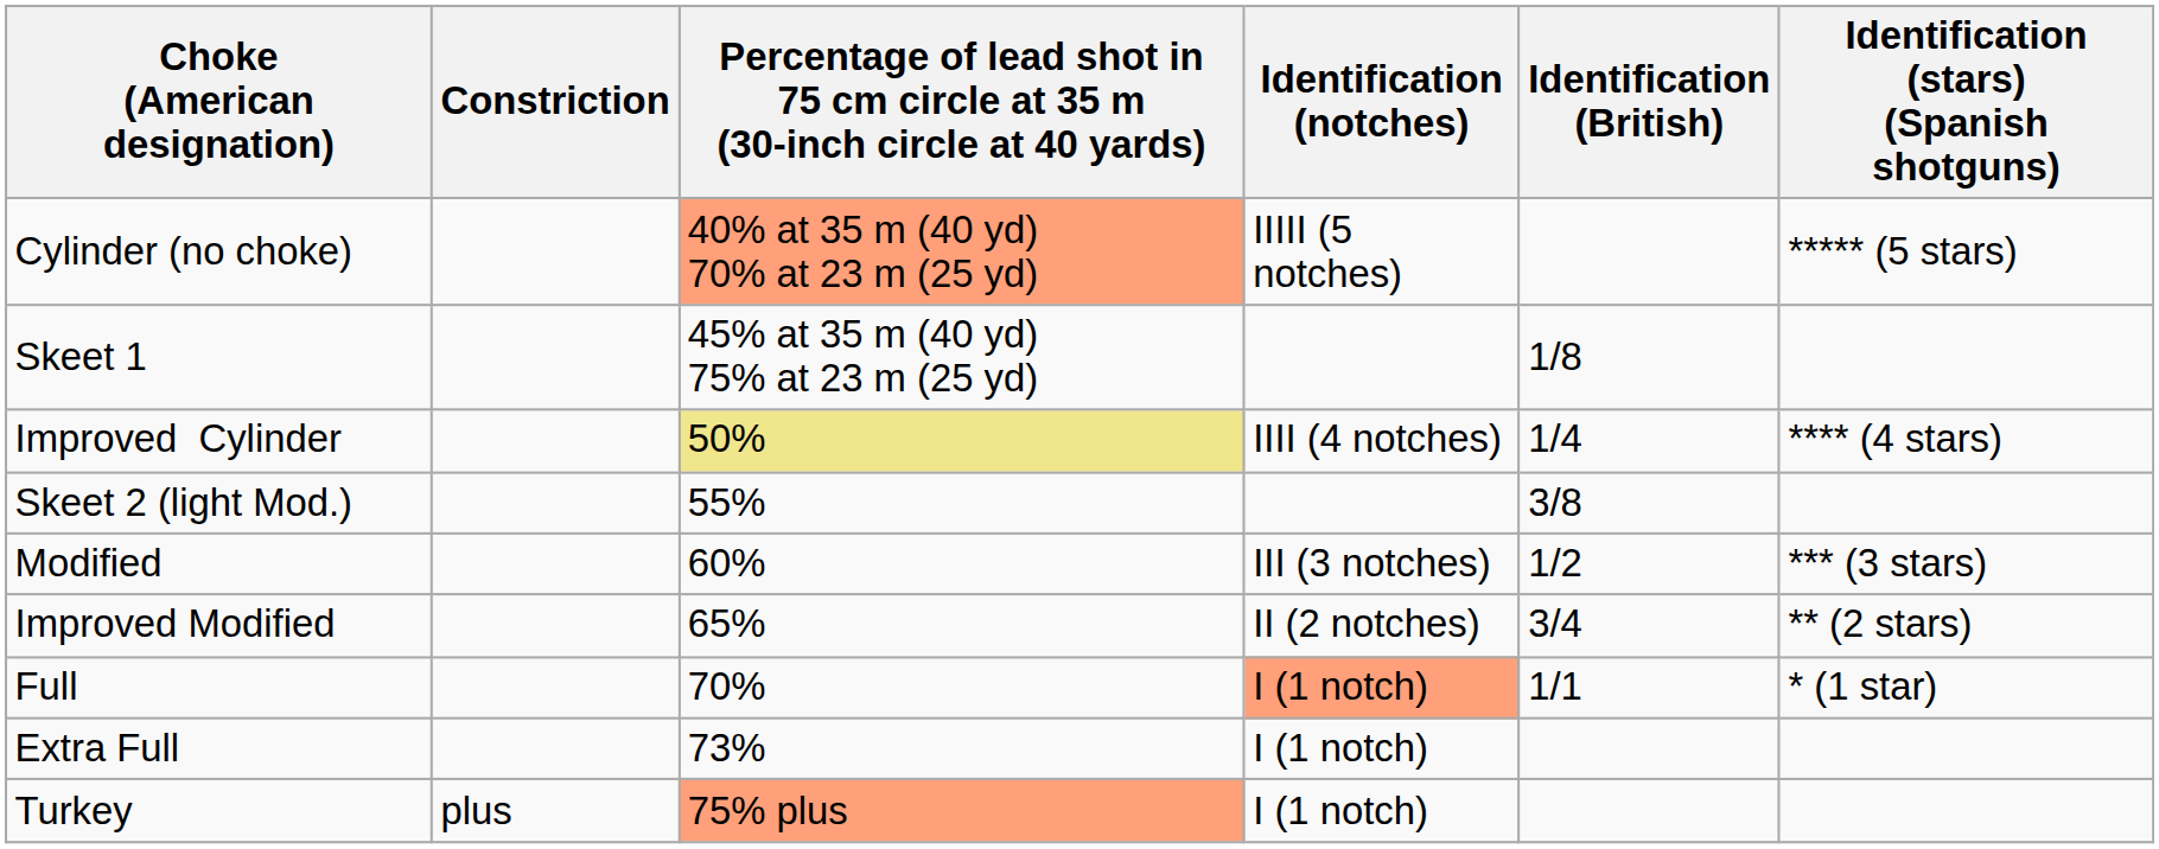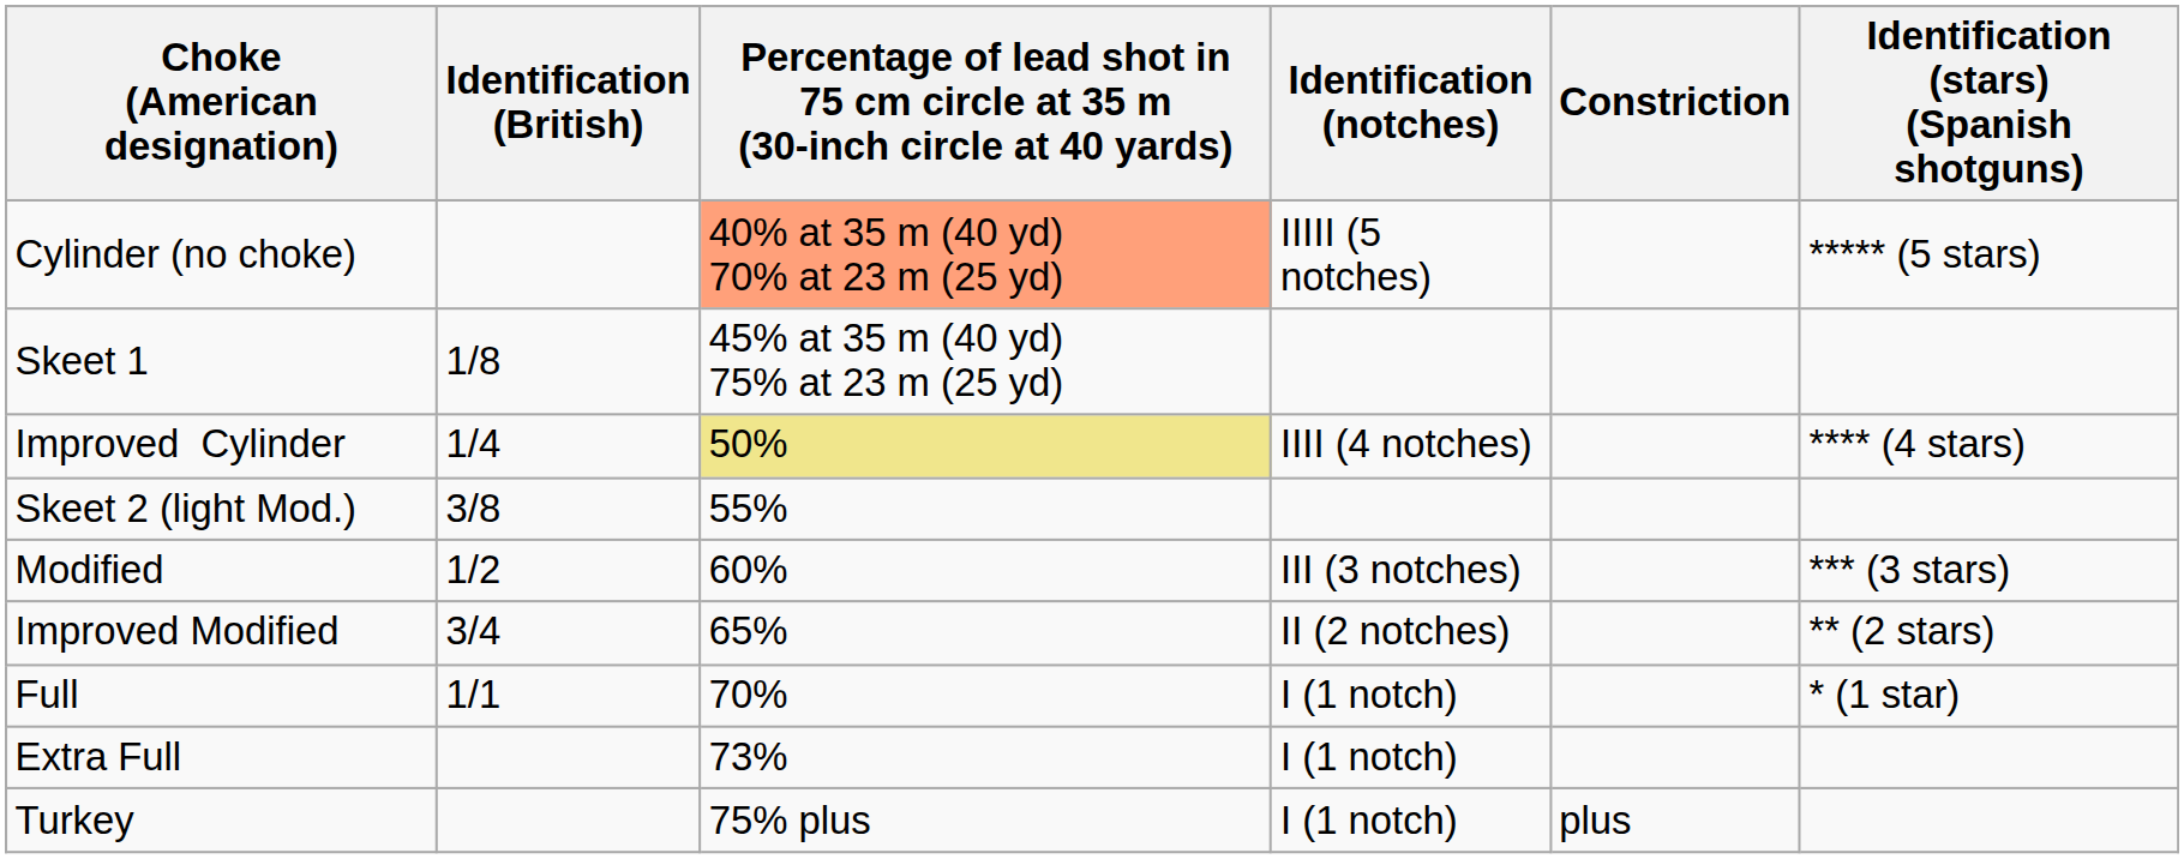columns swapped: Constriction <-> Identification (British)
Full | Identification (notches): lightsalmon background -> no background
Turkey | column 3: lightsalmon background -> no background
